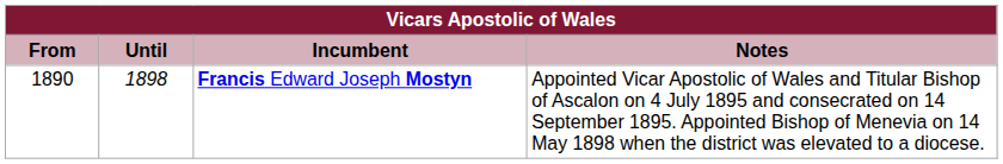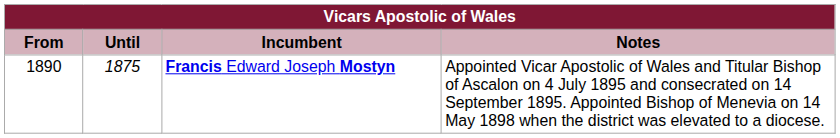Francis Edward Joseph Mostyn | Until: 1898 -> 1875
